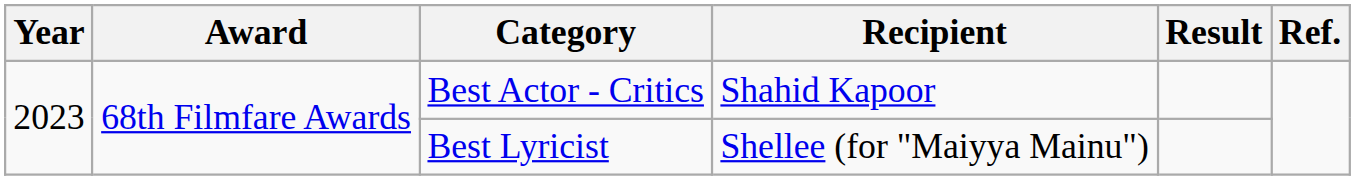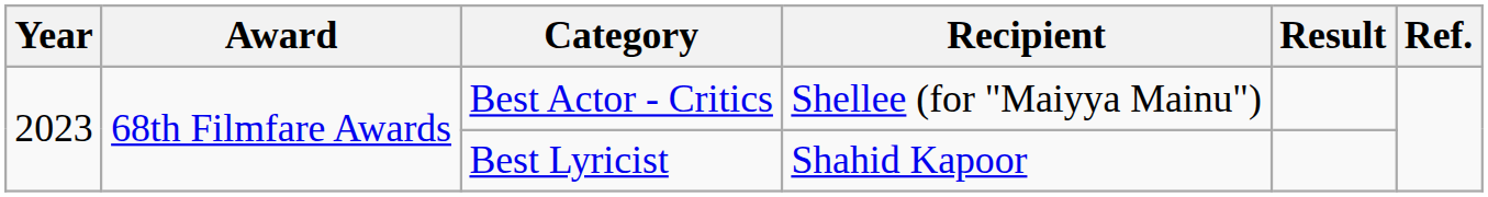Best Actor - Critics | Recipient: Shahid Kapoor -> Shellee (for "Maiyya Mainu")
Best Lyricist | Recipient: Shellee (for "Maiyya Mainu") -> Shahid Kapoor
